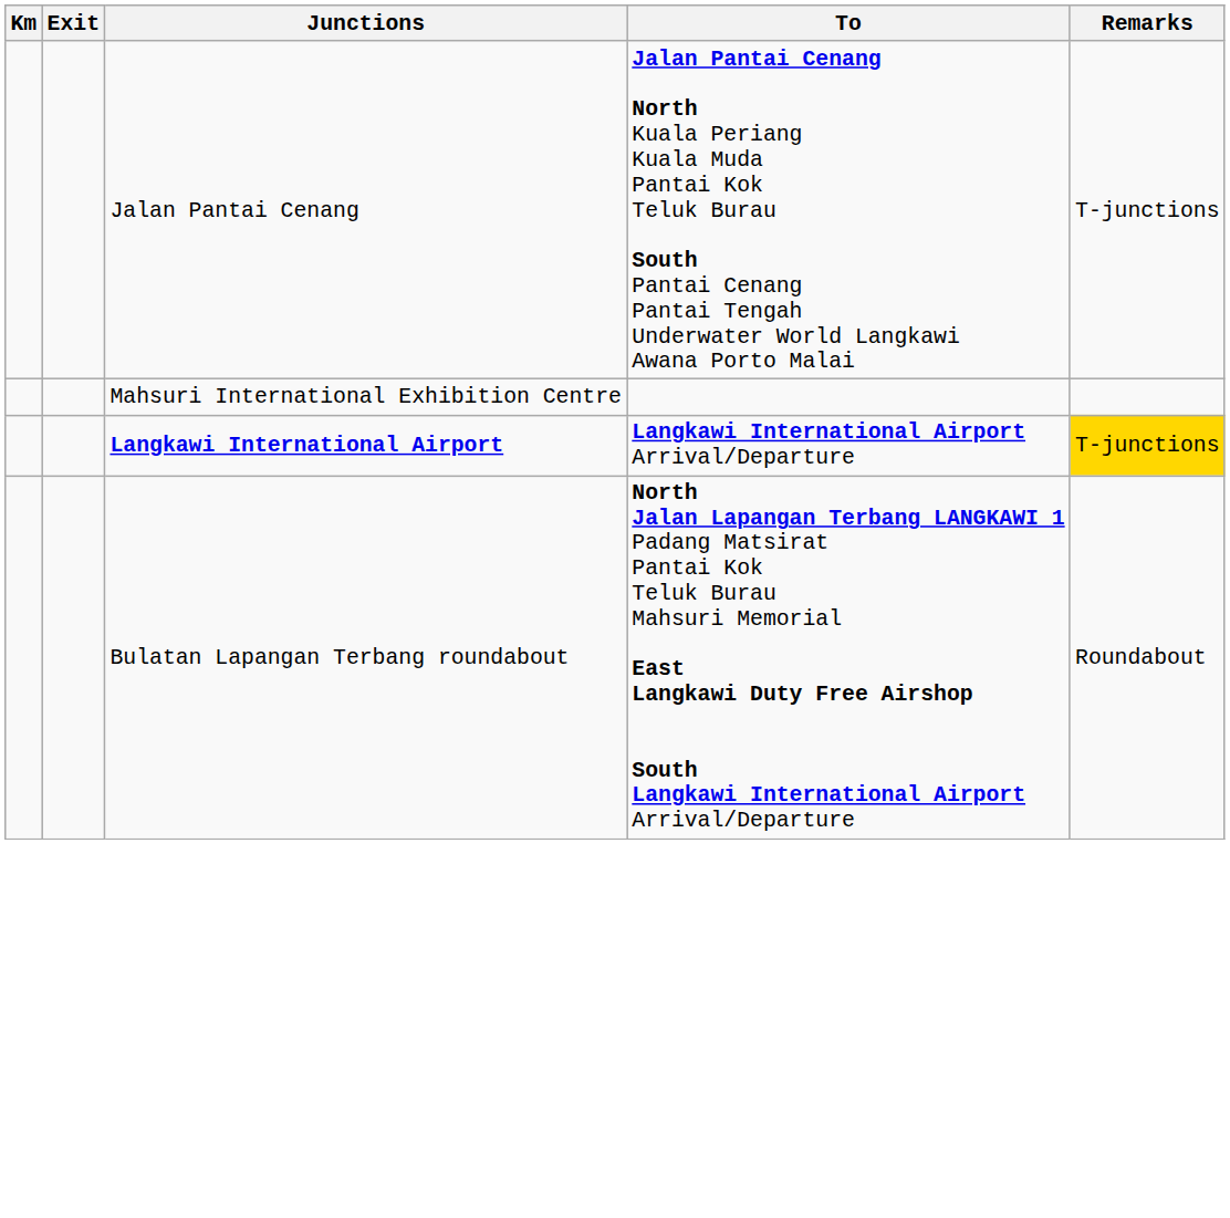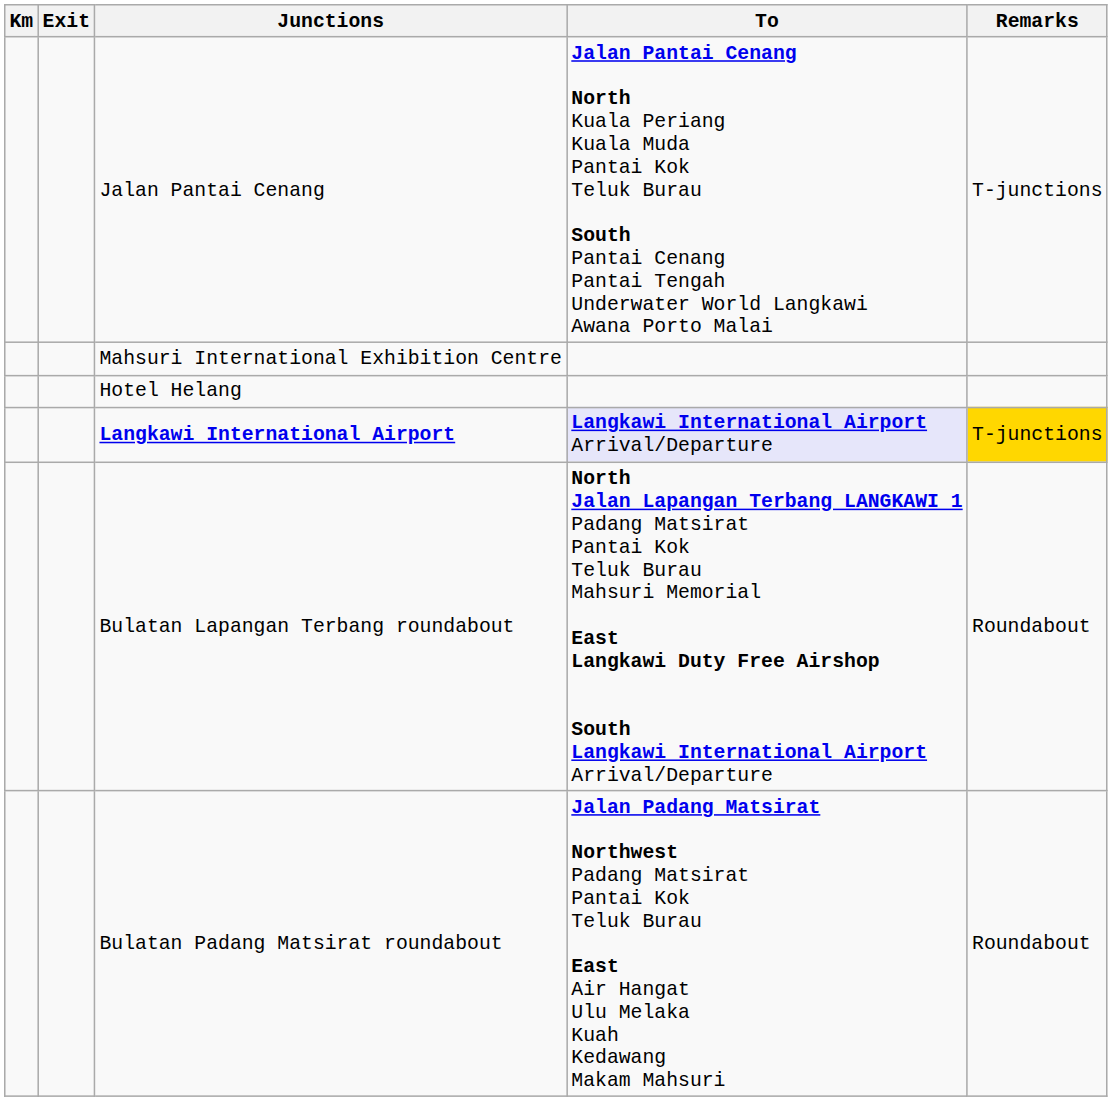+ row: Hotel Helang
Langkawi International Airport | To: no background -> lavender background
+ row: Bulatan Padang Matsirat roundabout | Jalan Padang Matsirat Northwest Padang Matsirat Pantai Kok Teluk Burau East Air Hangat Ulu Melaka Kuah Kedawang Makam Mahsuri | Roundabout
